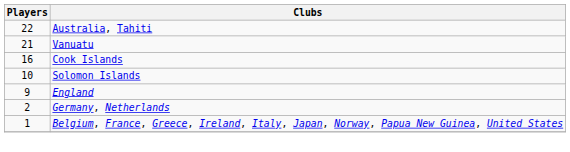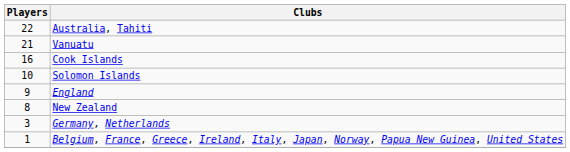+ row: 8 | New Zealand
Germany, Netherlands | Players: 2 -> 3
